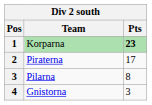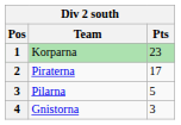Korparna | Pts: bold -> normal
Pilarna | Pts: 8 -> 5
